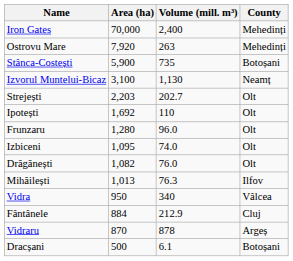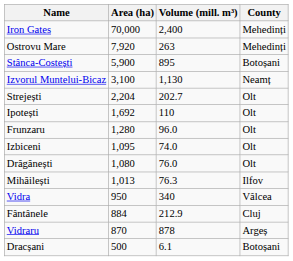Stânca-Costești | Volume (mill. m³): 735 -> 895
Strejești | Area (ha): 2,203 -> 2,204
Drăgănești | Area (ha): 1,082 -> 1,080
